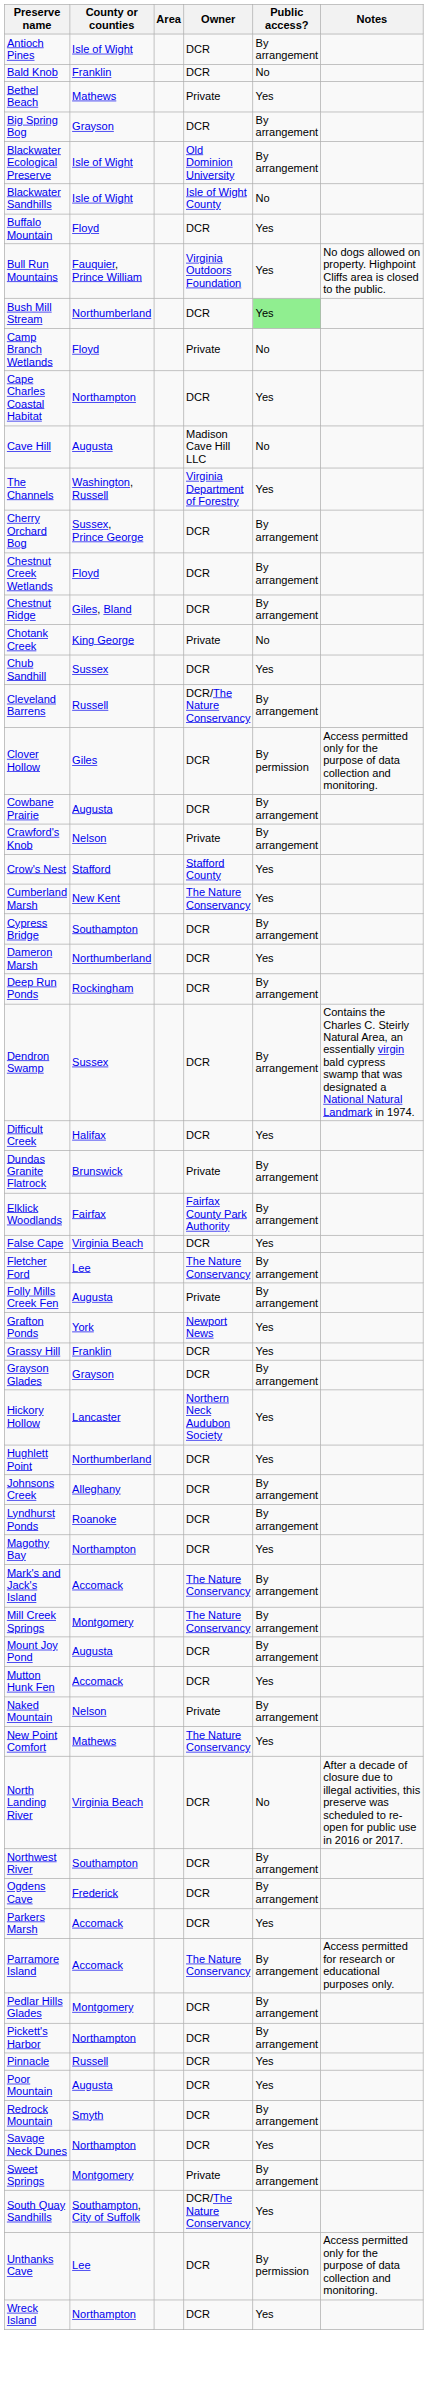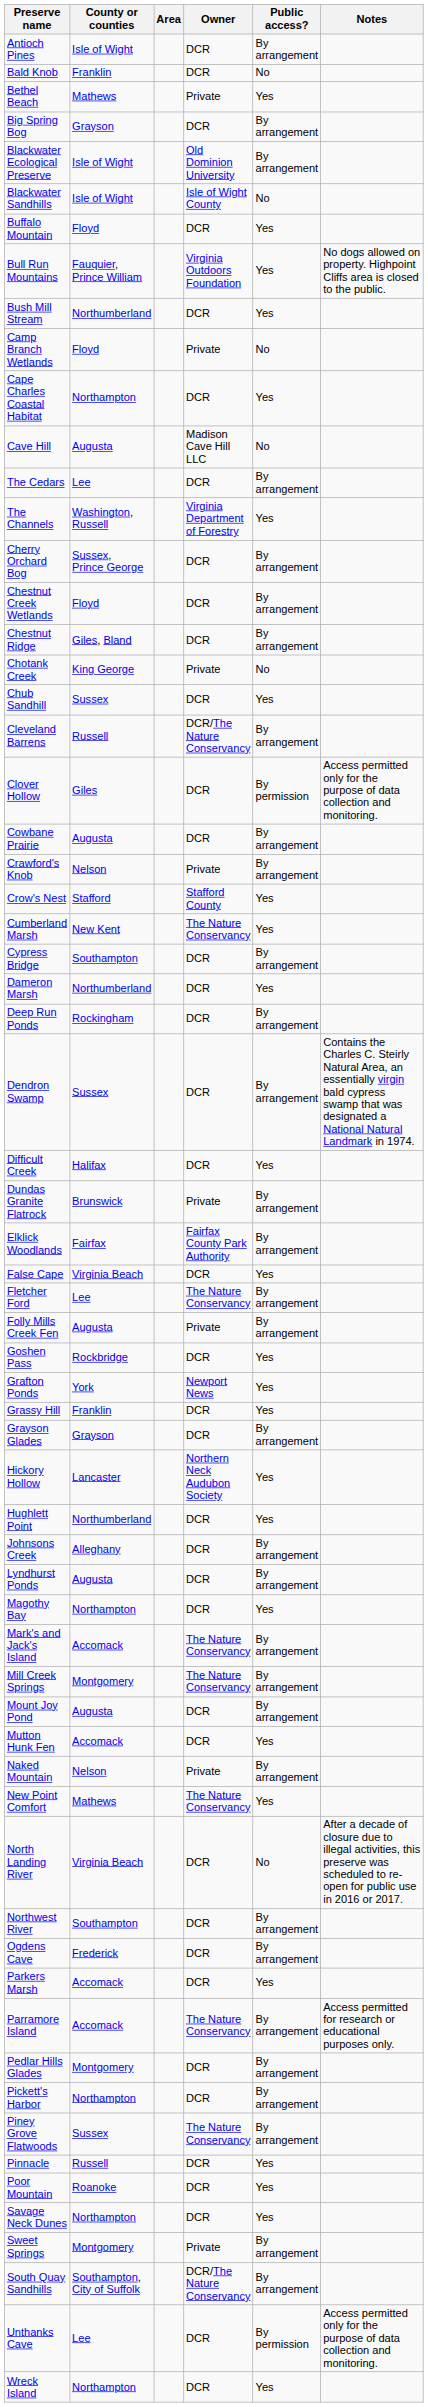Bush Mill Stream | Public access?: lightgreen background -> no background
+ row: The Cedars | Lee | DCR | By arrangement
+ row: Goshen Pass | Rockbridge | DCR | Yes
Lyndhurst Ponds | County or counties: Roanoke -> Augusta
+ row: Piney Grove Flatwoods | Sussex | The Nature Conservancy | By arrangement
Poor Mountain | County or counties: Augusta -> Roanoke
- row: Redrock Mountain | Smyth | DCR | By arrangement
South Quay Sandhills | Public access?: Yes -> By arrangement
